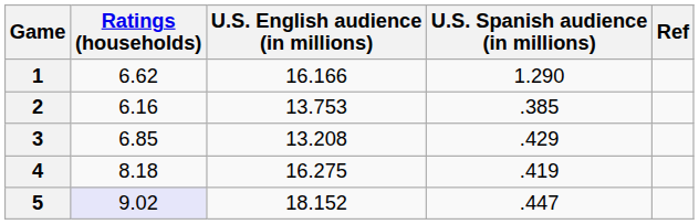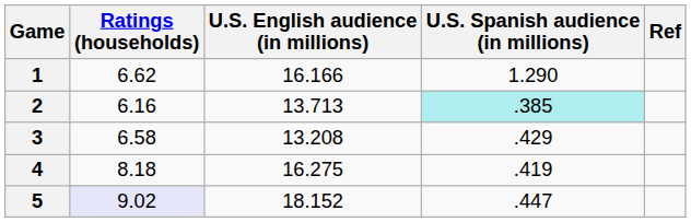2 | U.S. English audience (in millions): 13.753 -> 13.713
2 | U.S. Spanish audience (in millions): no background -> paleturquoise background
3 | Ratings (households): 6.85 -> 6.58
